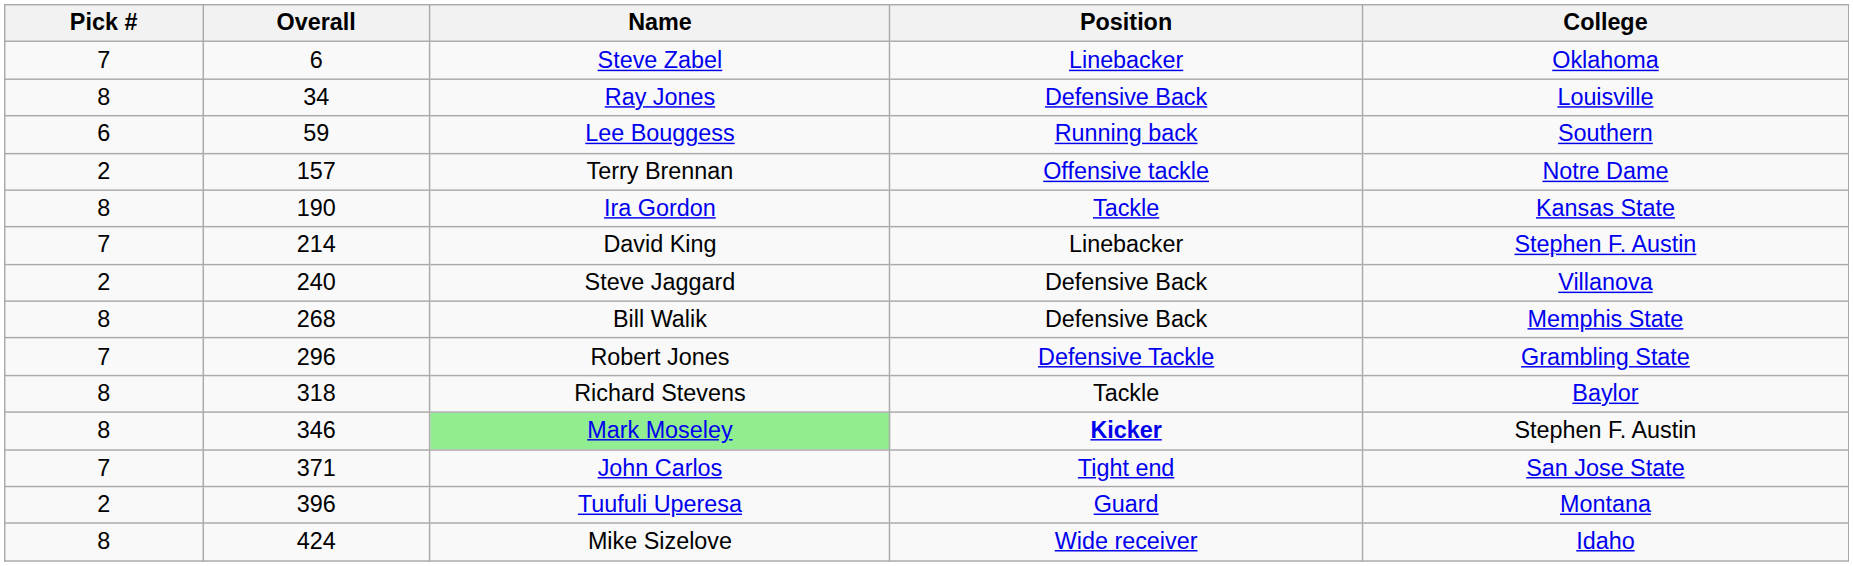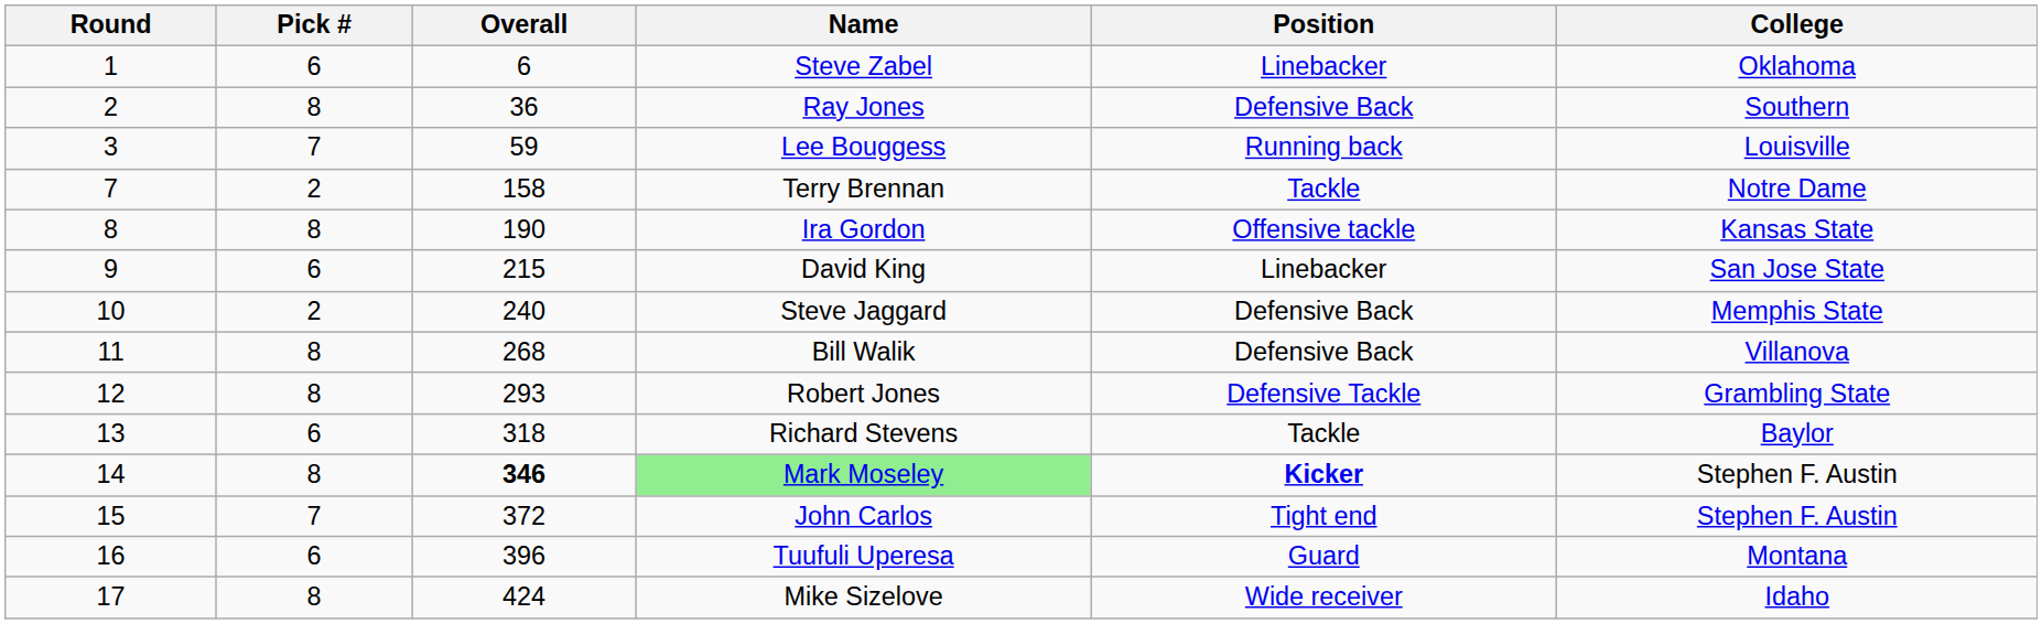+ column: Round | 1 | 2 | 3 | 7 | 8 | 9 | 10 | 11 | 12 | 13 | 14 | 15 | 16 | 17
Steve Zabel | Pick #: 7 -> 6
Ray Jones | Overall: 34 -> 36
Ray Jones | College: Louisville -> Southern
Lee Bouggess | Pick #: 6 -> 7
Lee Bouggess | College: Southern -> Louisville
Terry Brennan | Overall: 157 -> 158
Terry Brennan | Position: Offensive tackle -> Tackle
Ira Gordon | Position: Tackle -> Offensive tackle
David King | Pick #: 7 -> 6
David King | Overall: 214 -> 215
David King | College: Stephen F. Austin -> San Jose State
Steve Jaggard | College: Villanova -> Memphis State
Bill Walik | College: Memphis State -> Villanova
Robert Jones | Pick #: 7 -> 8
Robert Jones | Overall: 296 -> 293
Richard Stevens | Pick #: 8 -> 6
Mark Moseley | Overall: normal -> bold
John Carlos | Overall: 371 -> 372
John Carlos | College: San Jose State -> Stephen F. Austin
Tuufuli Uperesa | Pick #: 2 -> 6
